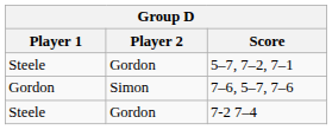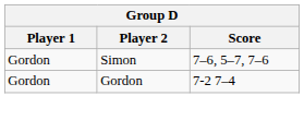- row: Steele | Gordon | 5–7, 7–2, 7–1
7-2 7–4 | Player 1: Steele -> Gordon
